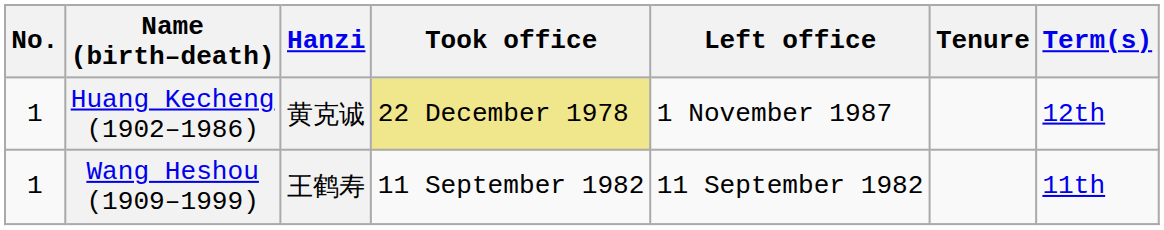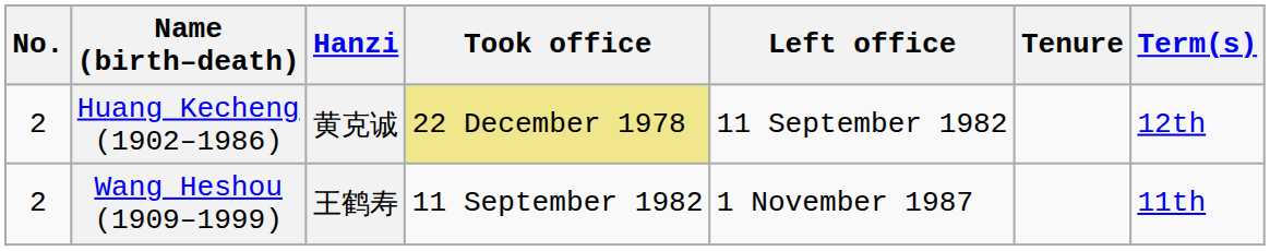Huang Kecheng (1902–1986) | No.: 1 -> 2
Huang Kecheng (1902–1986) | Left office: 1 November 1987 -> 11 September 1982
Wang Heshou (1909–1999) | No.: 1 -> 2
Wang Heshou (1909–1999) | Left office: 11 September 1982 -> 1 November 1987
